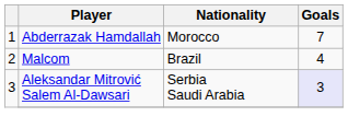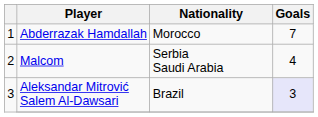Malcom | Nationality: Brazil -> Serbia Saudi Arabia
Aleksandar Mitrović Salem Al-Dawsari | Nationality: Serbia Saudi Arabia -> Brazil
